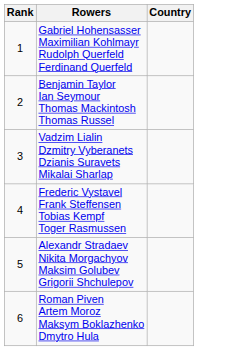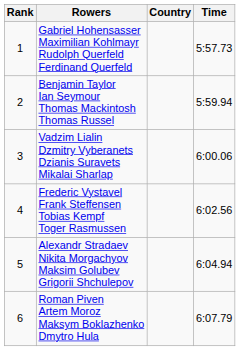+ column: Time | 5:57.73 | 5:59.94 | 6:00.06 | 6:02.56 | 6:04.94 | 6:07.79
